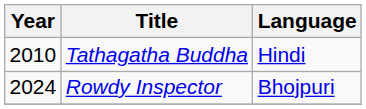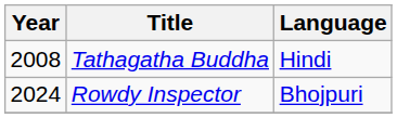Tathagatha Buddha | Year: 2010 -> 2008
